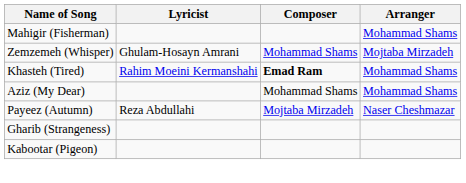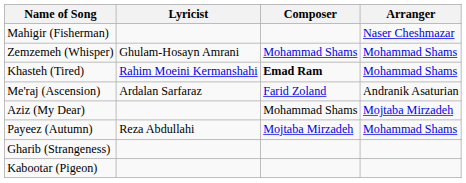Mahigir (Fisherman) | Arranger: Mohammad Shams -> Naser Cheshmazar
Zemzemeh (Whisper) | Arranger: Mojtaba Mirzadeh -> Mohammad Shams
+ row: Me'raj (Ascension) | Ardalan Sarfaraz | Farid Zoland | Andranik Asaturian
Aziz (My Dear) | Arranger: Mohammad Shams -> Mojtaba Mirzadeh
Payeez (Autumn) | Arranger: Naser Cheshmazar -> Mohammad Shams
